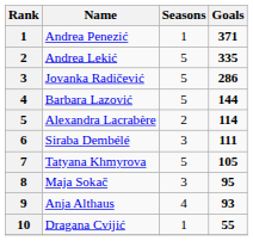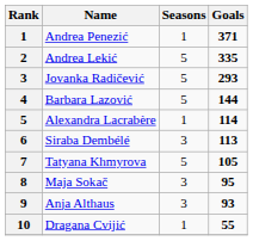Jovanka Radičević | Goals: 286 -> 293
Alexandra Lacrabère | Seasons: 2 -> 1
Siraba Dembélé | Goals: 111 -> 113
Anja Althaus | Seasons: 4 -> 3
